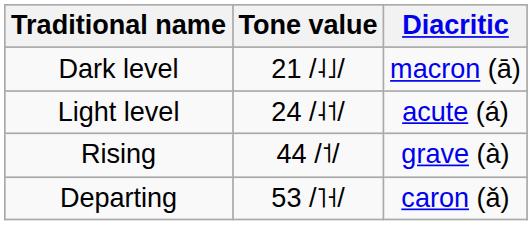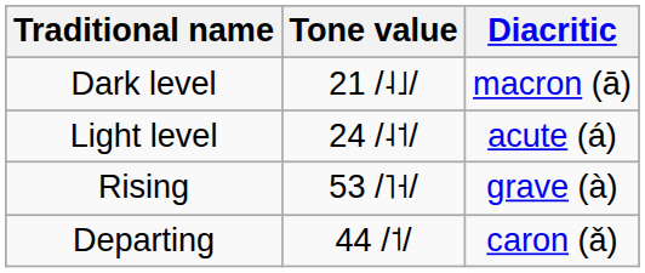Rising | Tone value: 44 /˦/ -> 53 /˥˧/
Departing | Tone value: 53 /˥˧/ -> 44 /˦/
